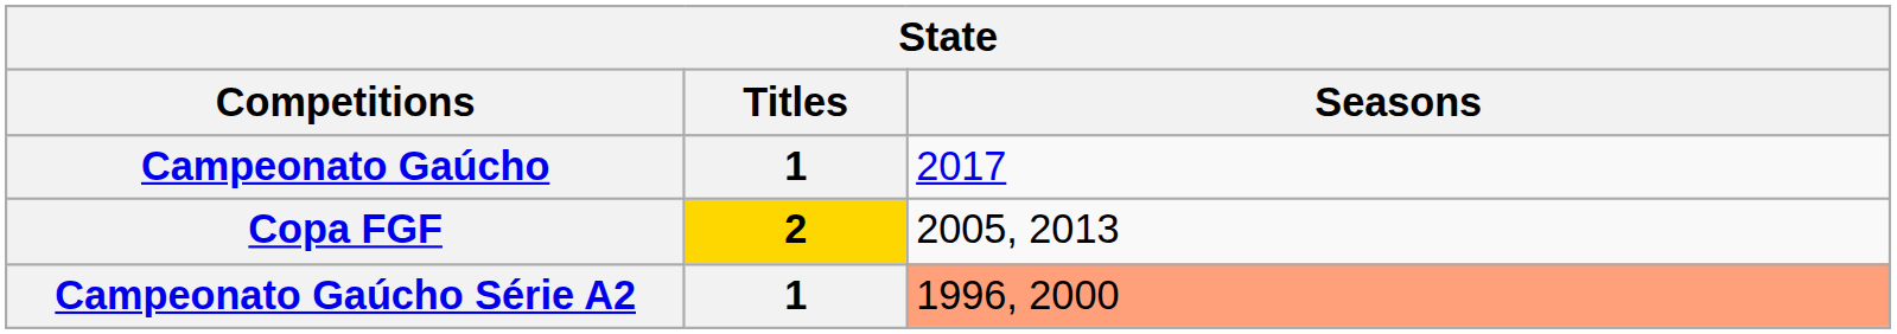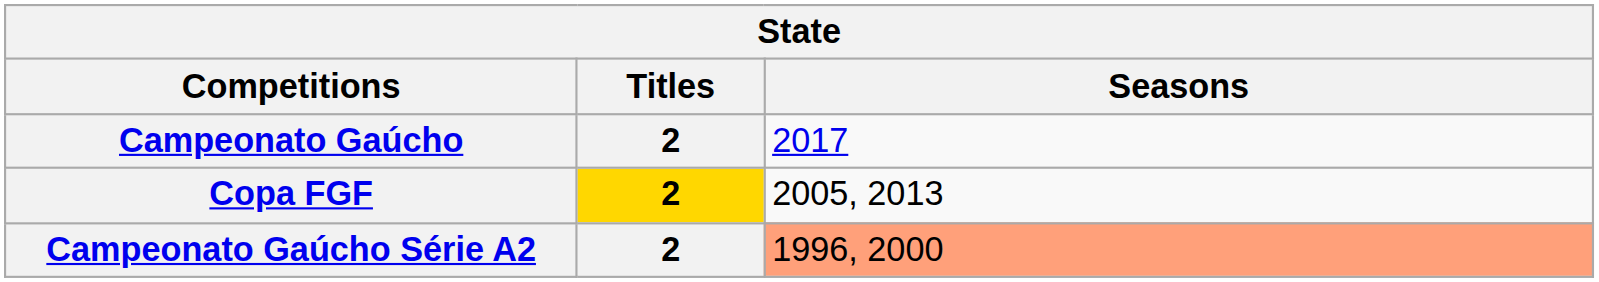Campeonato Gaúcho | Titles: 1 -> 2
Campeonato Gaúcho Série A2 | Titles: 1 -> 2
